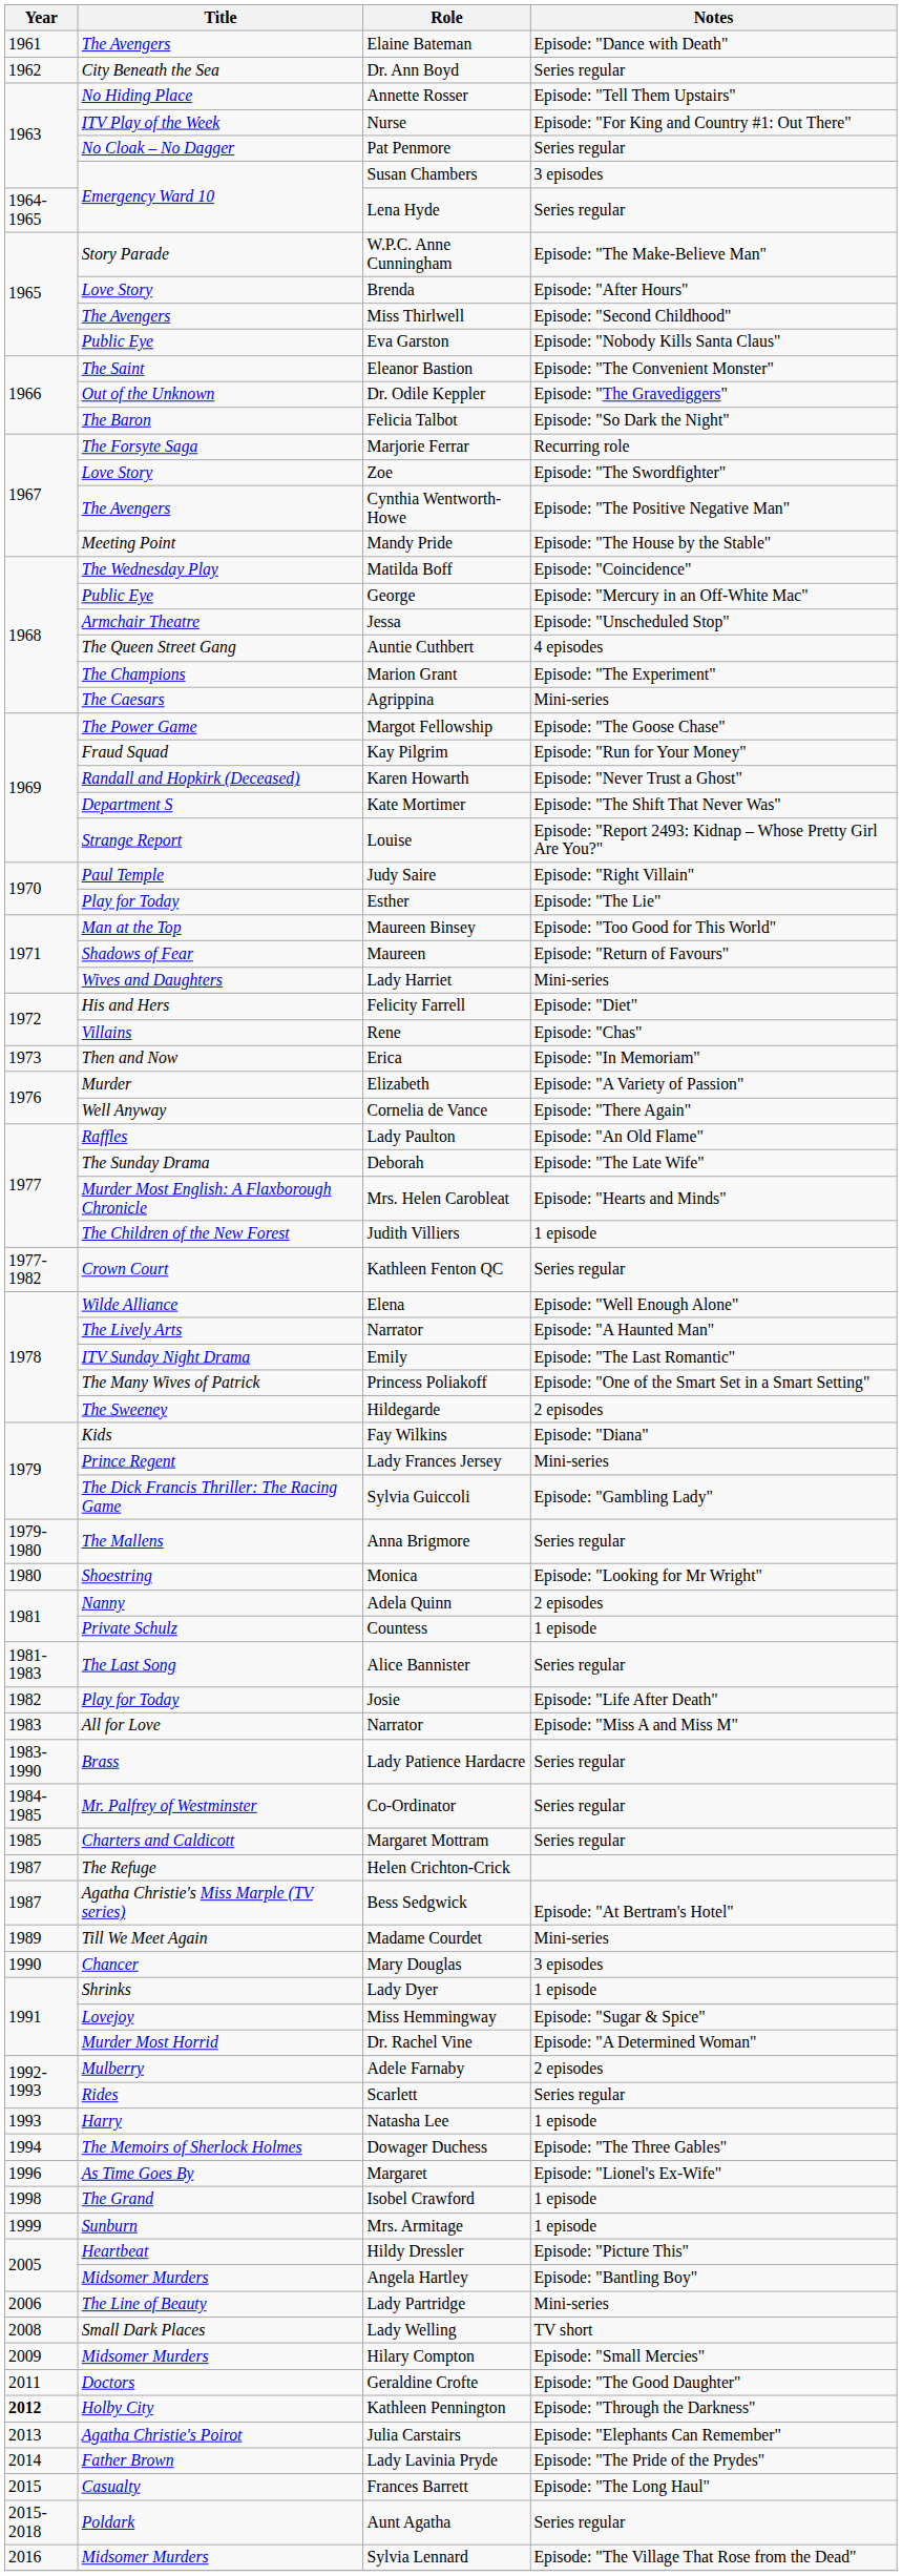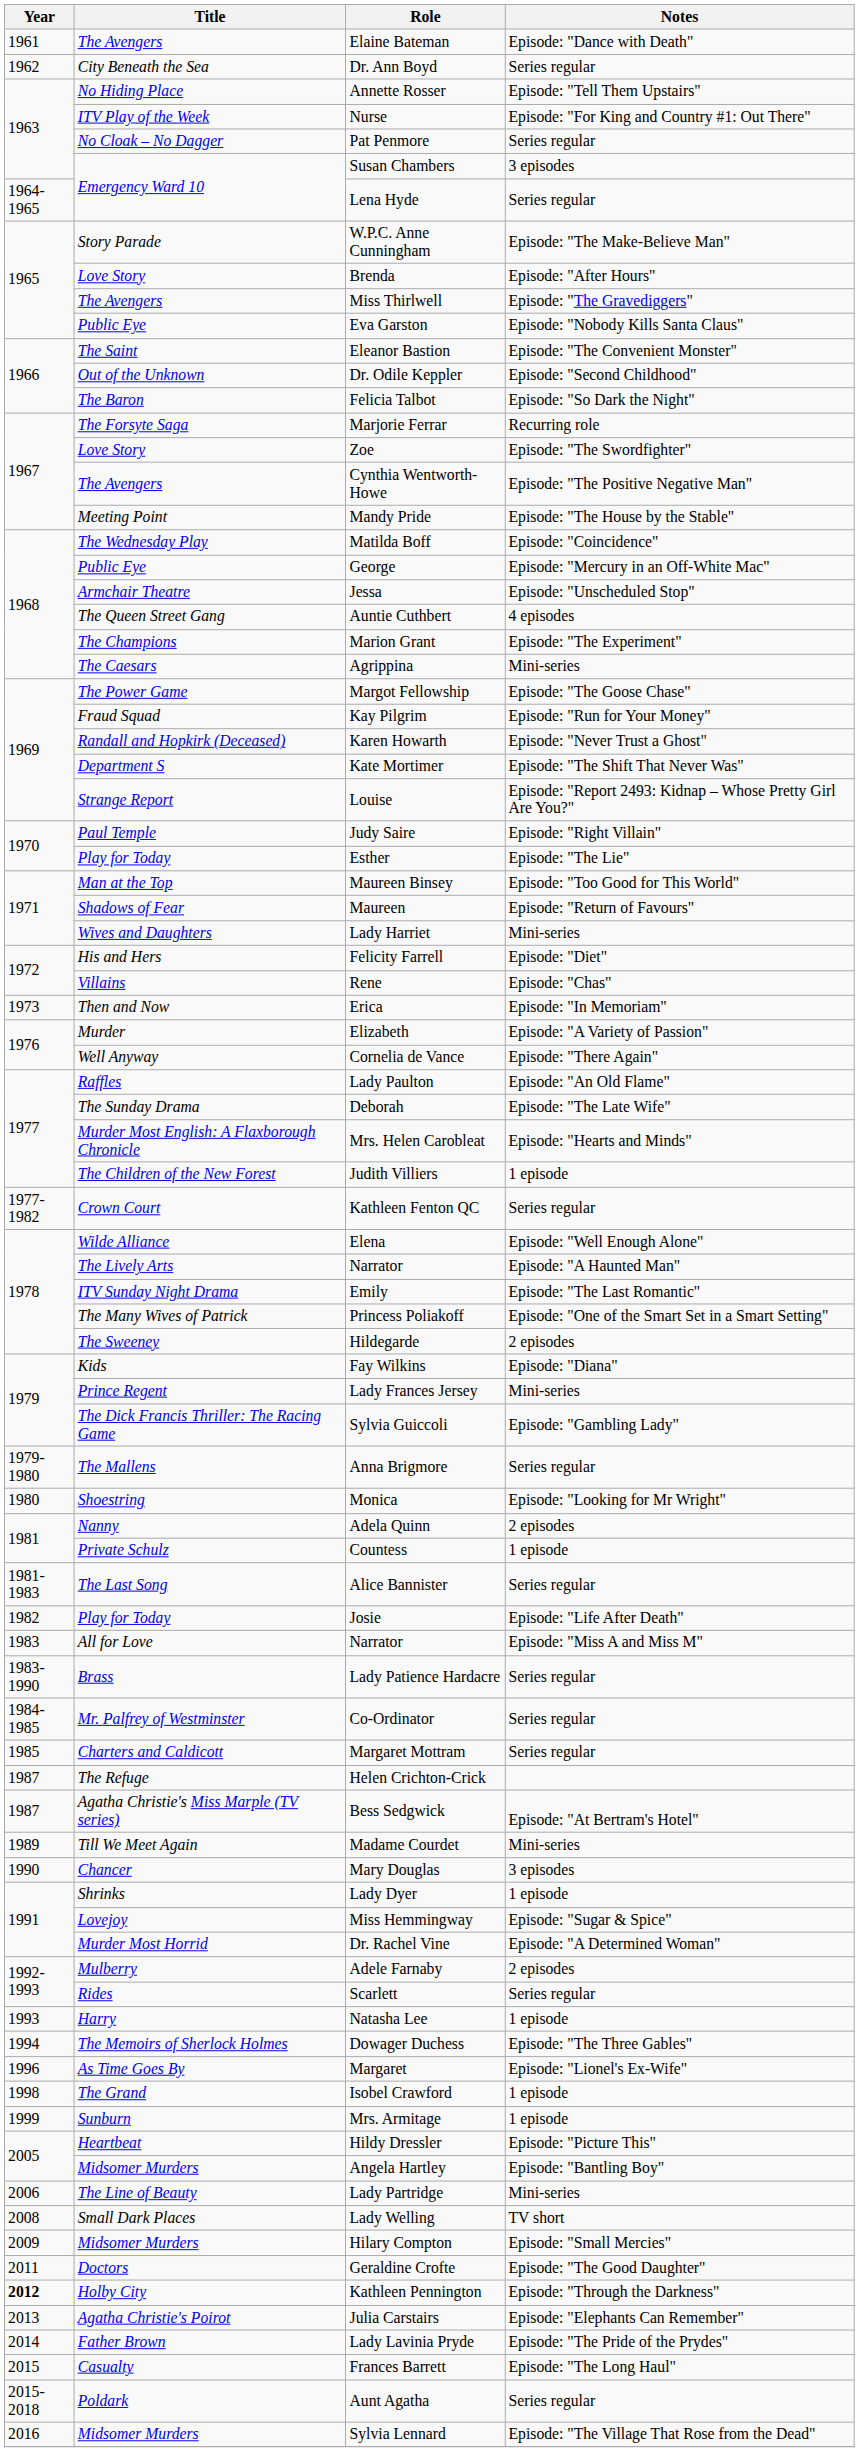Miss Thirlwell | Notes: Episode: "Second Childhood" -> Episode: "The Gravediggers"
Dr. Odile Keppler | Notes: Episode: "The Gravediggers" -> Episode: "Second Childhood"
